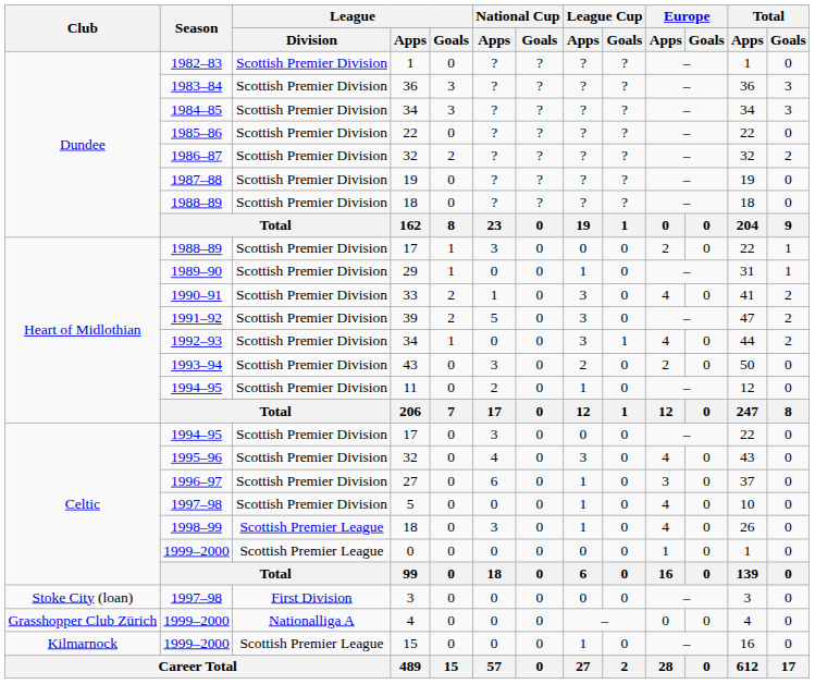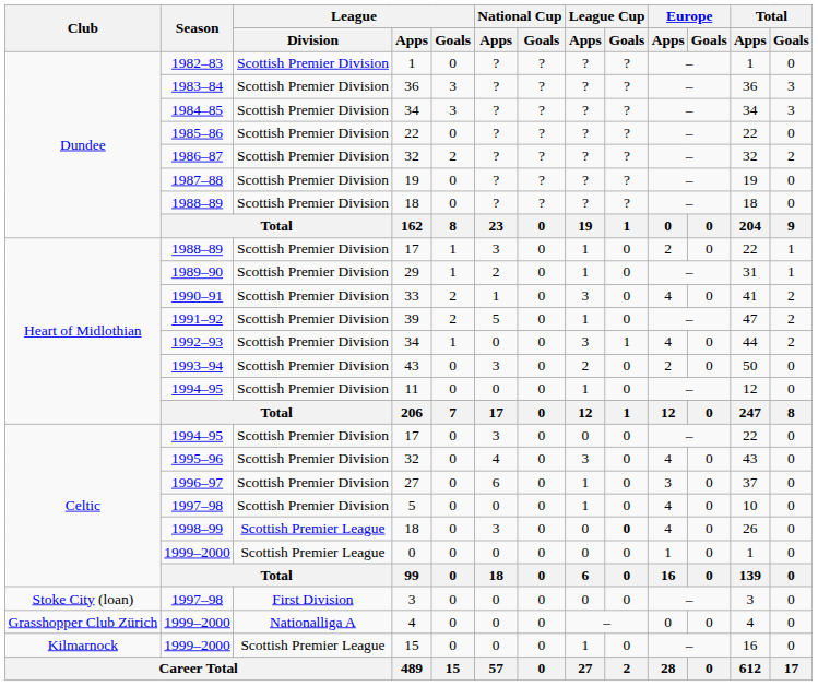1988–89 / 17 | League Cup / Apps: 0 -> 1
29 | National Cup / Apps: 0 -> 2
39 | League Cup / Apps: 3 -> 1
11 | National Cup / Apps: 2 -> 0
1998–99 / 18 | League Cup / Apps: 1 -> 0
1998–99 / 18 | League Cup / Goals: normal -> bold
